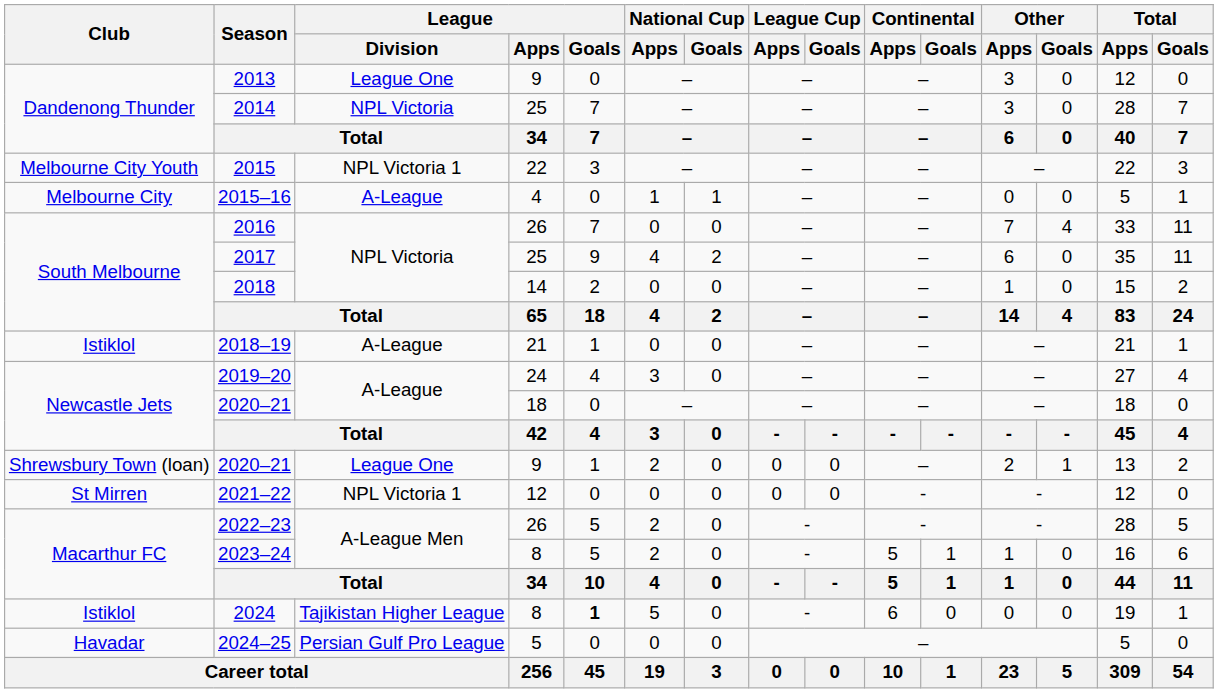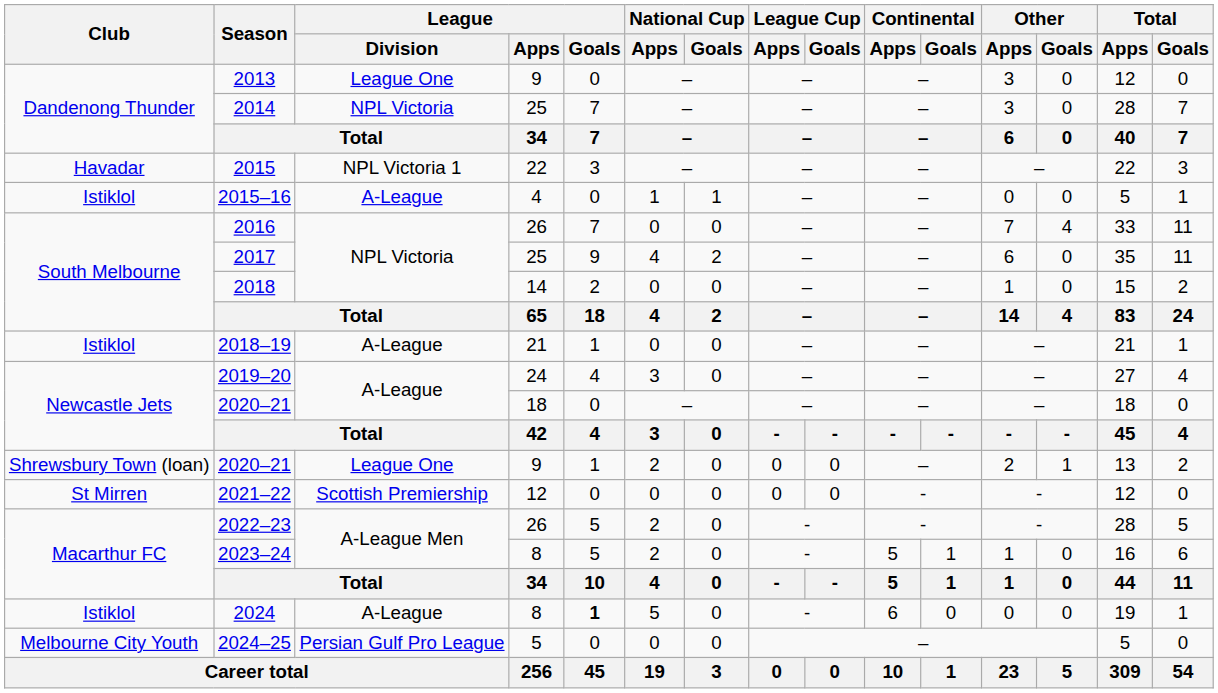2015 | Club: Melbourne City Youth -> Havadar
2015–16 | Club: Melbourne City -> Istiklol
2021–22 | League / Division: NPL Victoria 1 -> Scottish Premiership
2024 | League / Division: Tajikistan Higher League -> A-League
2024–25 | Club: Havadar -> Melbourne City Youth
